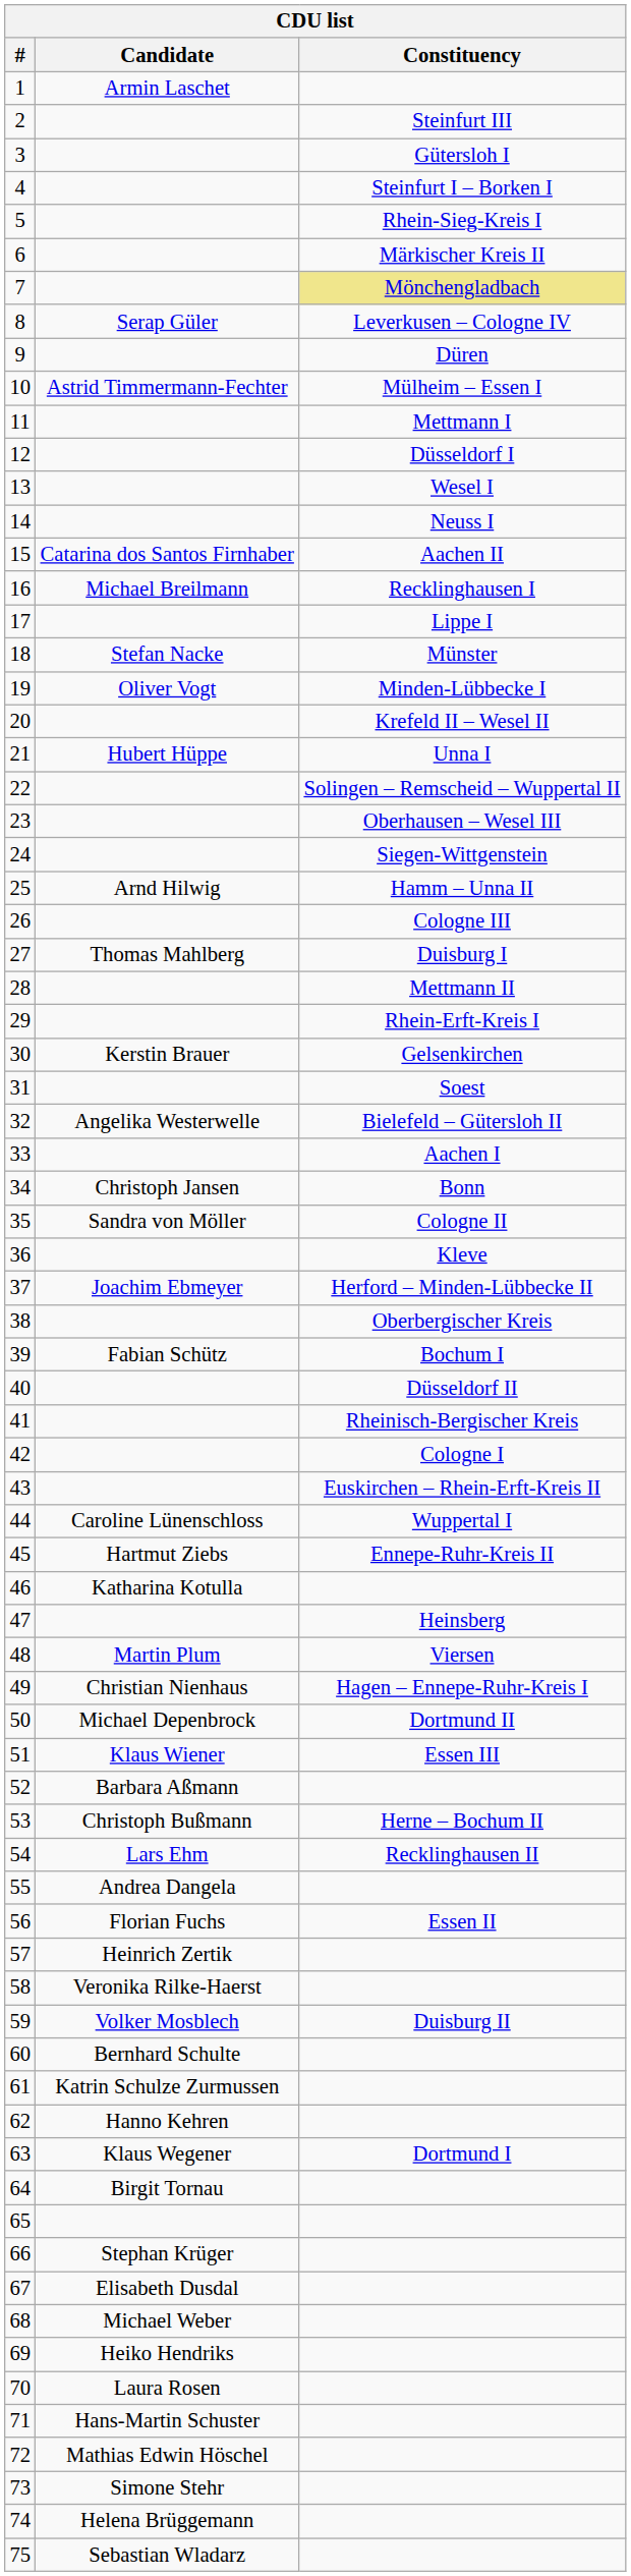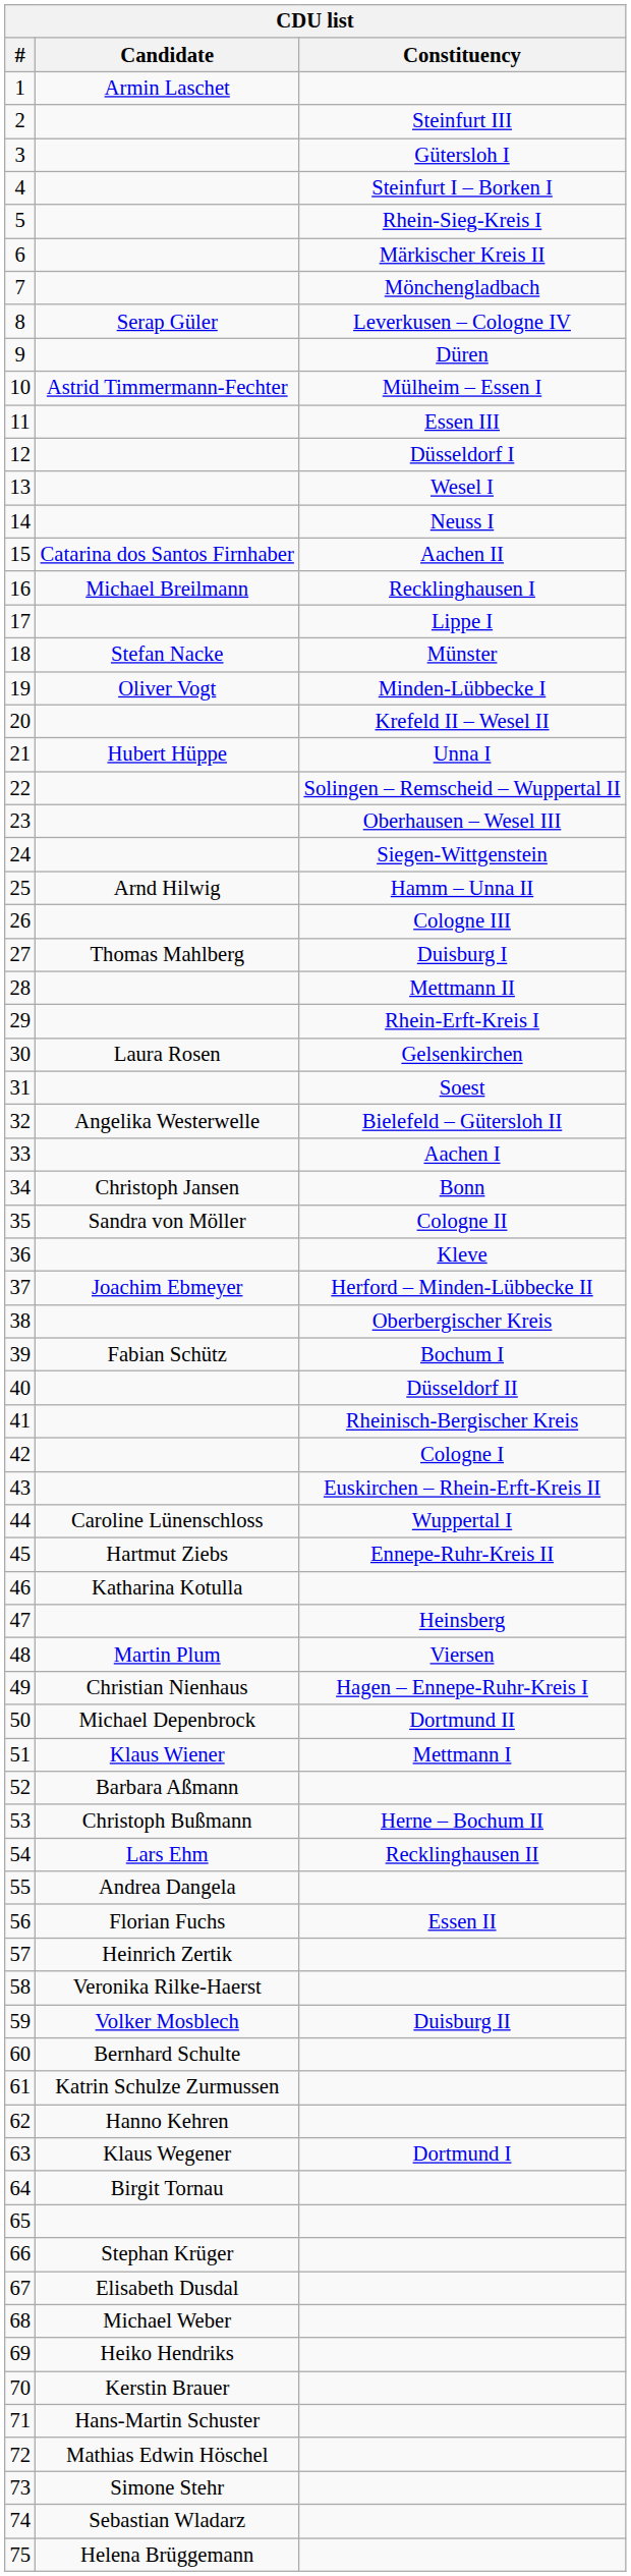7 | Constituency: khaki background -> no background
11 | Constituency: Mettmann I -> Essen III
30 | Candidate: Kerstin Brauer -> Laura Rosen
51 | Constituency: Essen III -> Mettmann I
70 | Candidate: Laura Rosen -> Kerstin Brauer
74 | Candidate: Helena Brüggemann -> Sebastian Wladarz
75 | Candidate: Sebastian Wladarz -> Helena Brüggemann
